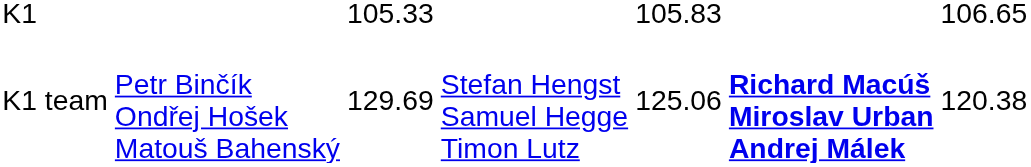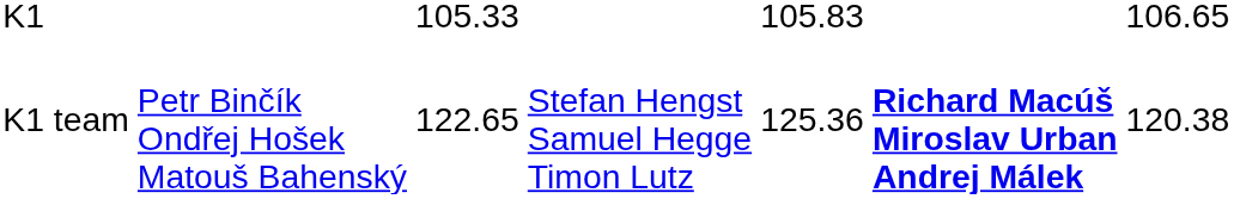K1 team | column 3: 129.69 -> 122.65
K1 team | column 5: 125.06 -> 125.36
